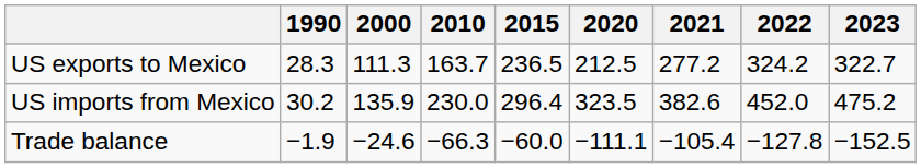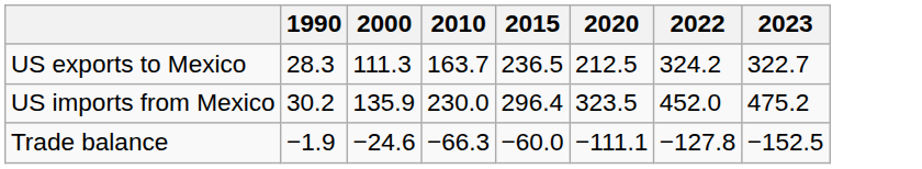- column: 2021 | 277.2 | 382.6 | −105.4
